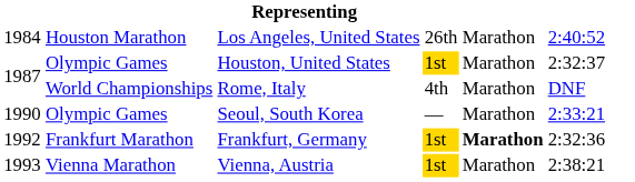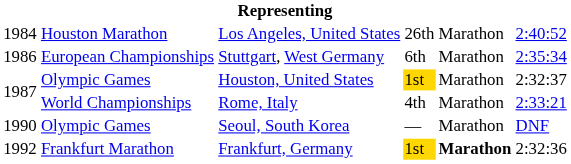+ row: 1986 | European Championships | Stuttgart, West Germany | 6th | Marathon | 2:35:34
Rome, Italy | column 6: DNF -> 2:33:21
Seoul, South Korea | column 6: 2:33:21 -> DNF
- row: 1993 | Vienna Marathon | Vienna, Austria | 1st | Marathon | 2:38:21
